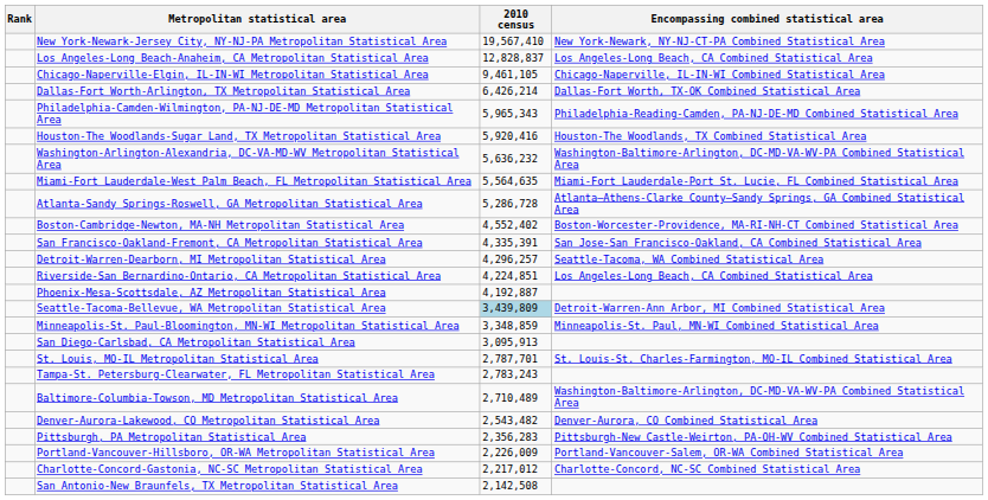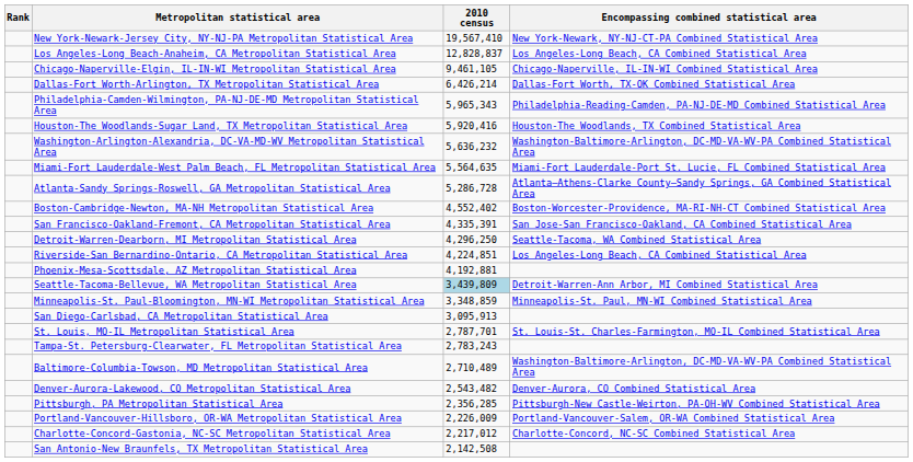Detroit-Warren-Dearborn, MI Metropolitan Statistical Area | 2010 census: 4,296,257 -> 4,296,250
Phoenix-Mesa-Scottsdale, AZ Metropolitan Statistical Area | 2010 census: 4,192,887 -> 4,192,881
Pittsburgh, PA Metropolitan Statistical Area | 2010 census: 2,356,283 -> 2,356,285
